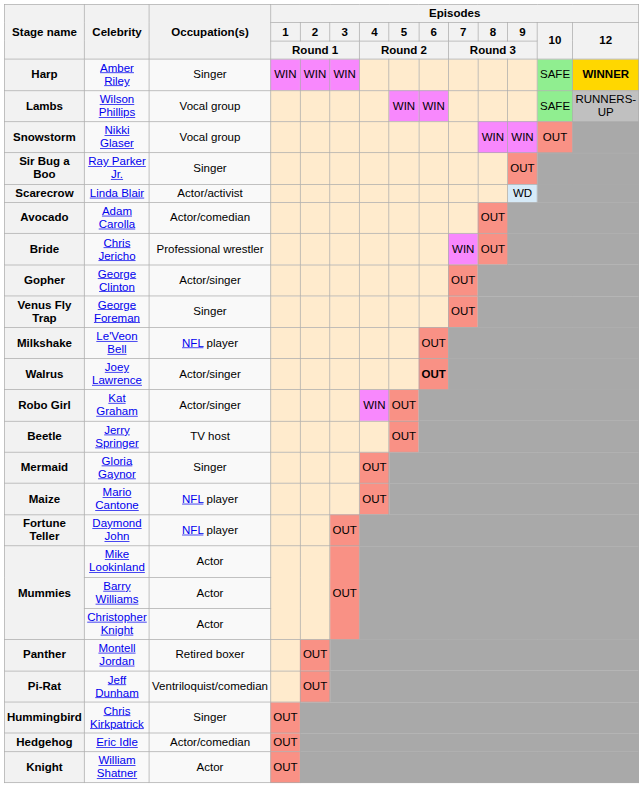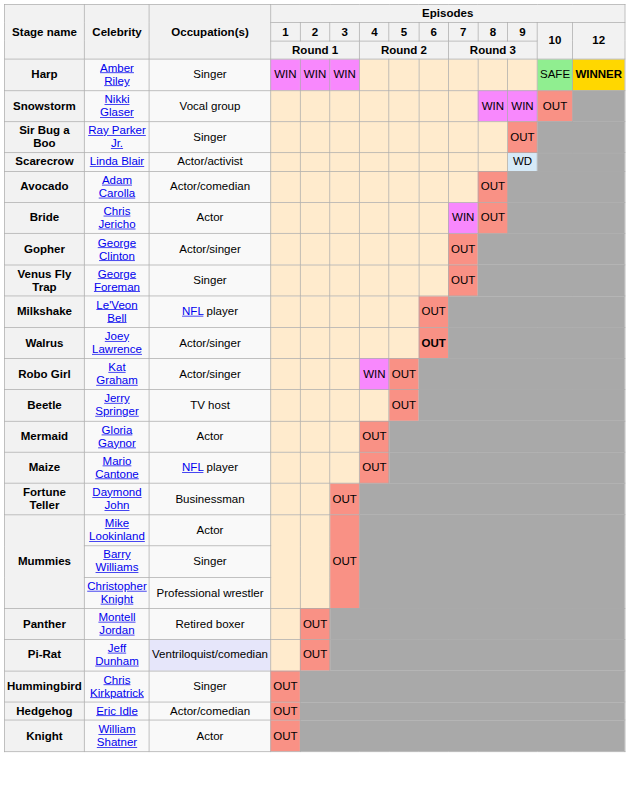- row: Lambs | Wilson Phillips | Vocal group | WIN | WIN | SAFE | RUNNERS-UP
Bride | Occupation(s): Professional wrestler -> Actor
Mermaid | Occupation(s): Singer -> Actor
Fortune Teller | Occupation(s): NFL player -> Businessman
Mummies / Barry Williams | Occupation(s): Actor -> Singer
Mummies / Christopher Knight | Occupation(s): Actor -> Professional wrestler
Pi-Rat | Occupation(s): no background -> lavender background
